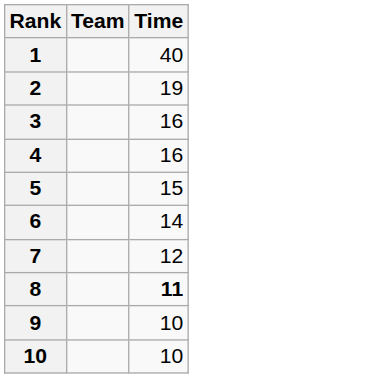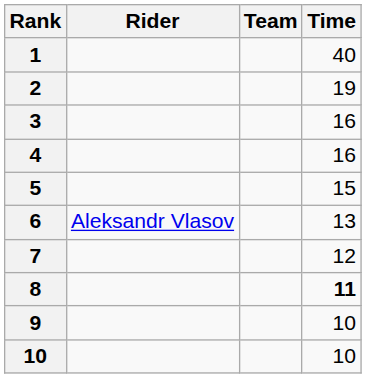+ column: Rider | Aleksandr Vlasov
6 | Time: 14 -> 13
